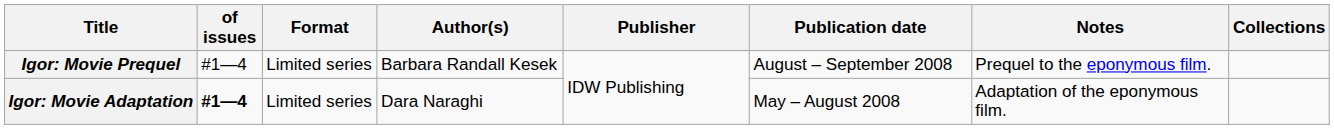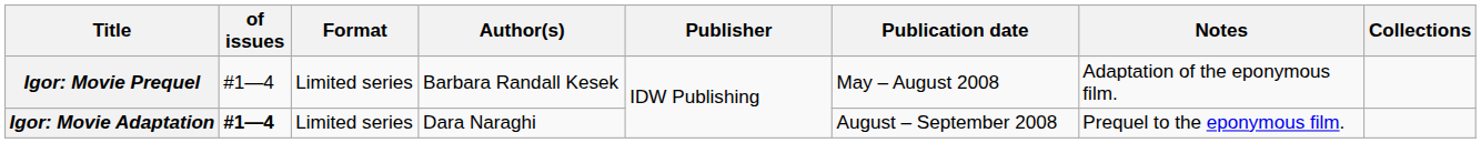Igor: Movie Prequel | Publication date: August – September 2008 -> May – August 2008
Igor: Movie Prequel | Notes: Prequel to the eponymous film. -> Adaptation of the eponymous film.
Igor: Movie Adaptation | Publication date: May – August 2008 -> August – September 2008
Igor: Movie Adaptation | Notes: Adaptation of the eponymous film. -> Prequel to the eponymous film.
